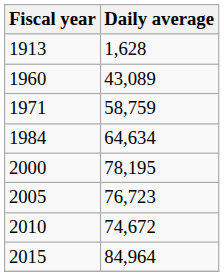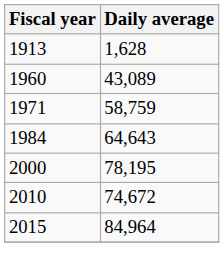1984 | Daily average: 64,634 -> 64,643
- row: 2005 | 76,723
